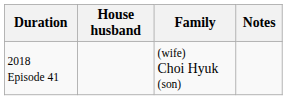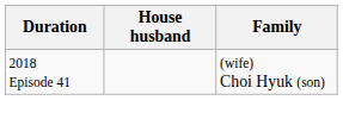- column: Notes
